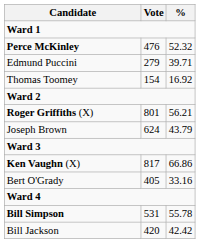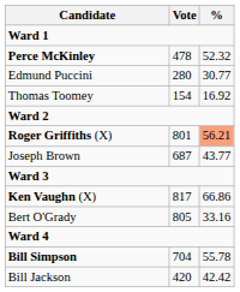Perce McKinley | Vote: 476 -> 478
Edmund Puccini | Vote: 279 -> 280
Edmund Puccini | %: 39.71 -> 30.77
Roger Griffiths (X) | %: no background -> lightsalmon background
Joseph Brown | Vote: 624 -> 687
Joseph Brown | %: 43.79 -> 43.77
Bert O'Grady | Vote: 405 -> 805
Bill Simpson | Vote: 531 -> 704
